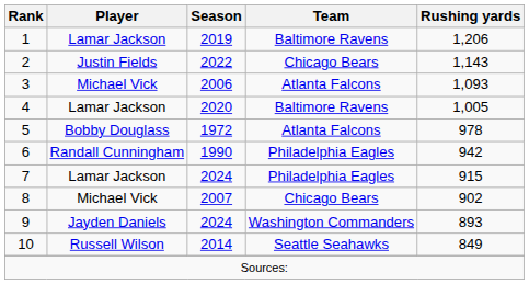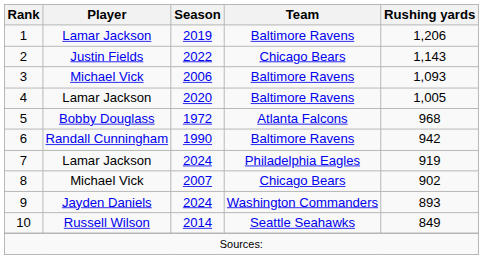3 | Team: Atlanta Falcons -> Baltimore Ravens
5 | Rushing yards: 978 -> 968
6 | Team: Philadelphia Eagles -> Baltimore Ravens
7 | Rushing yards: 915 -> 919
